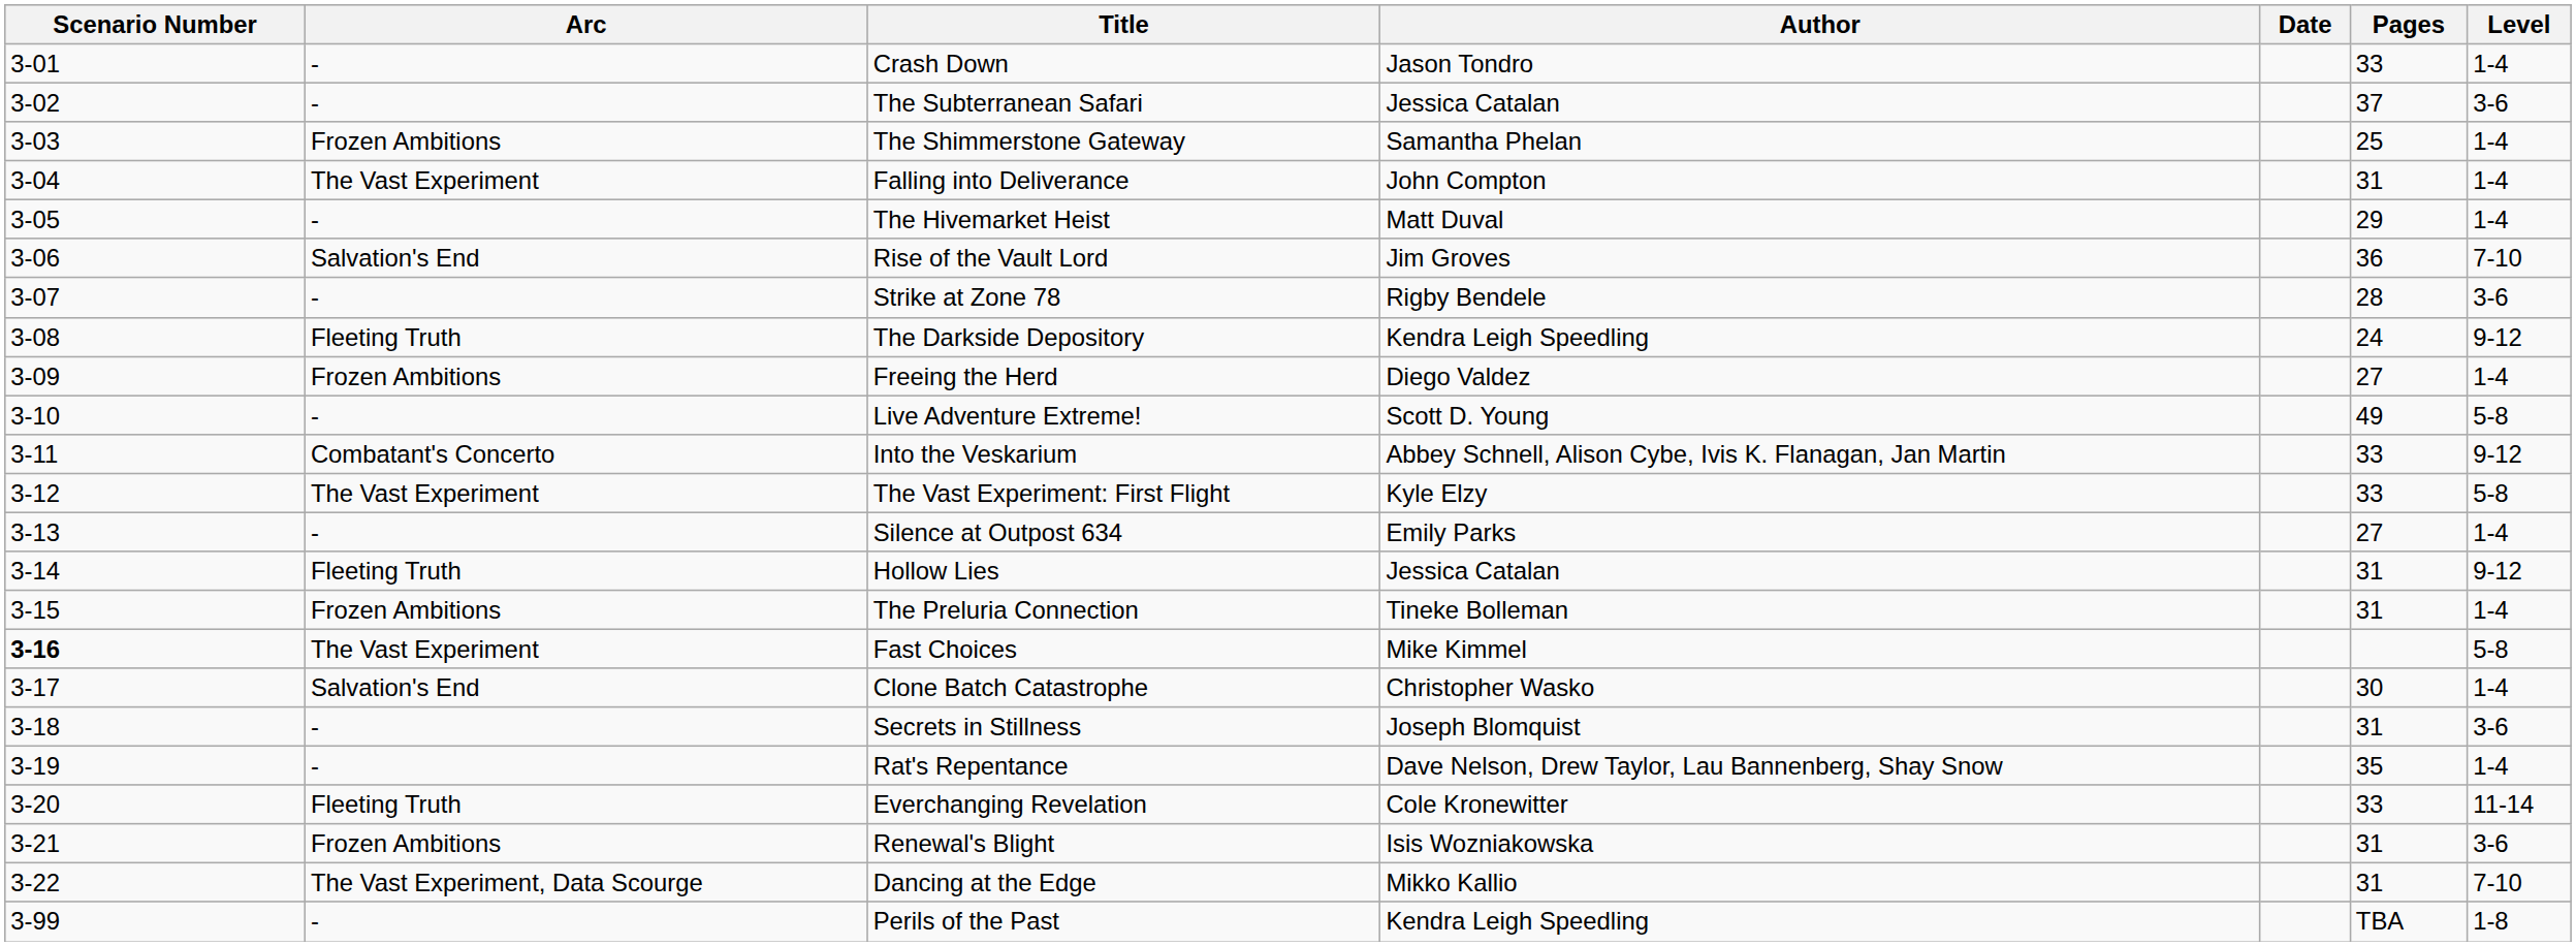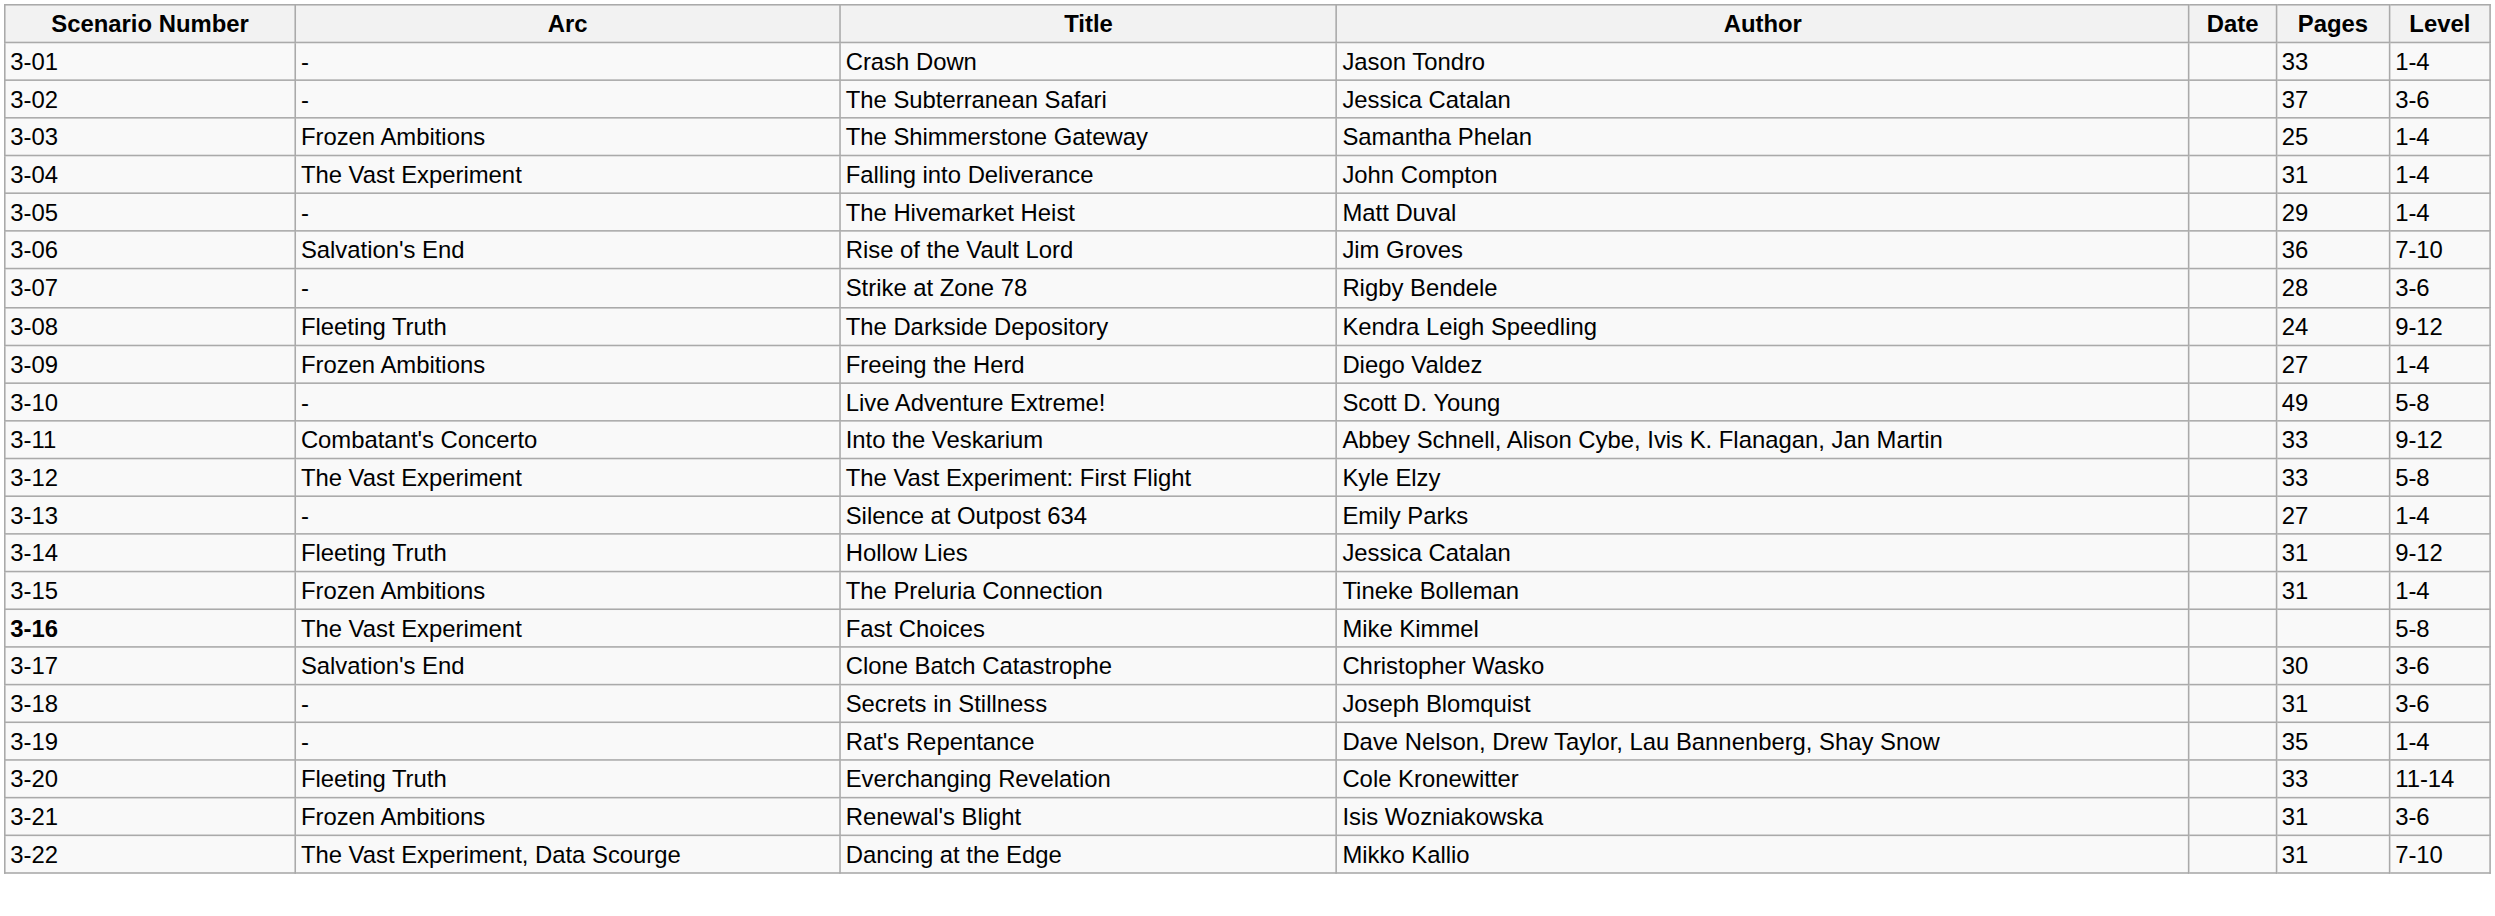Clone Batch Catastrophe | Level: 1-4 -> 3-6
- row: 3-99 | - | Perils of the Past | Kendra Leigh Speedling | TBA | 1-8
